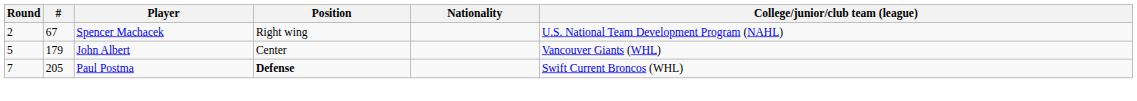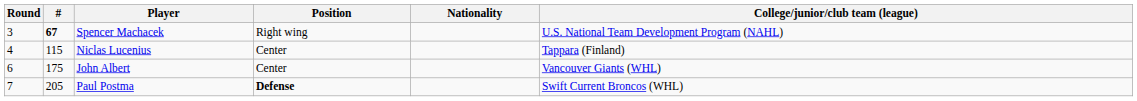Spencer Machacek | Round: 2 -> 3
Spencer Machacek | #: normal -> bold
+ row: 4 | 115 | Niclas Lucenius | Center | Tappara (Finland)
John Albert | Round: 5 -> 6
John Albert | #: 179 -> 175
